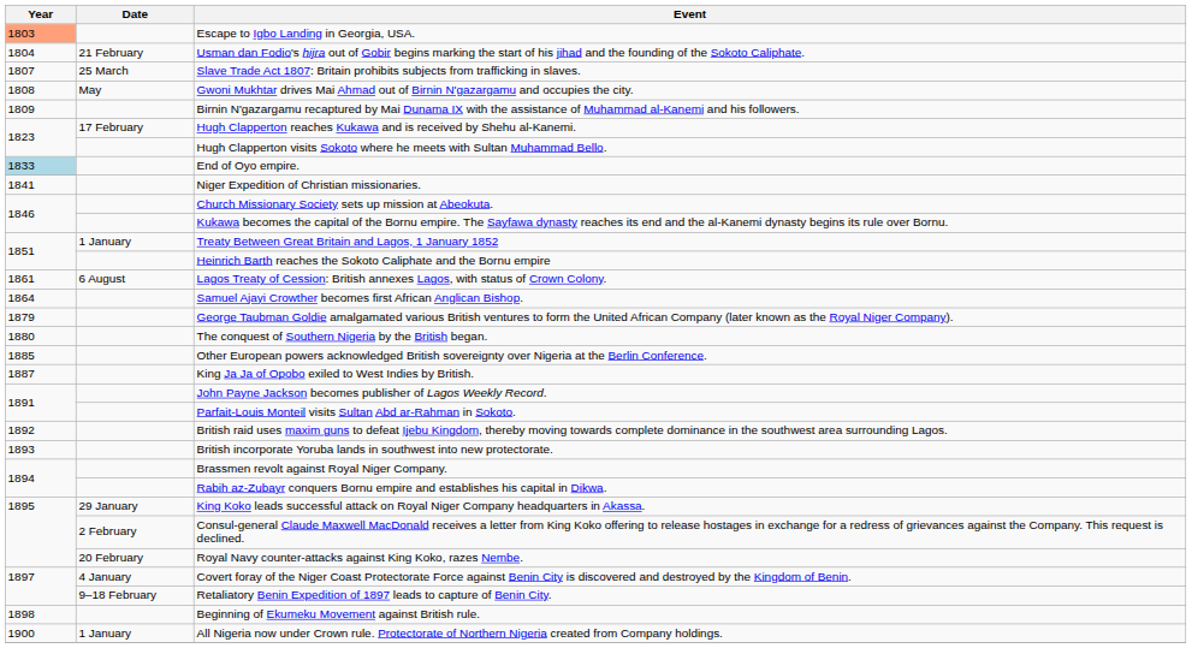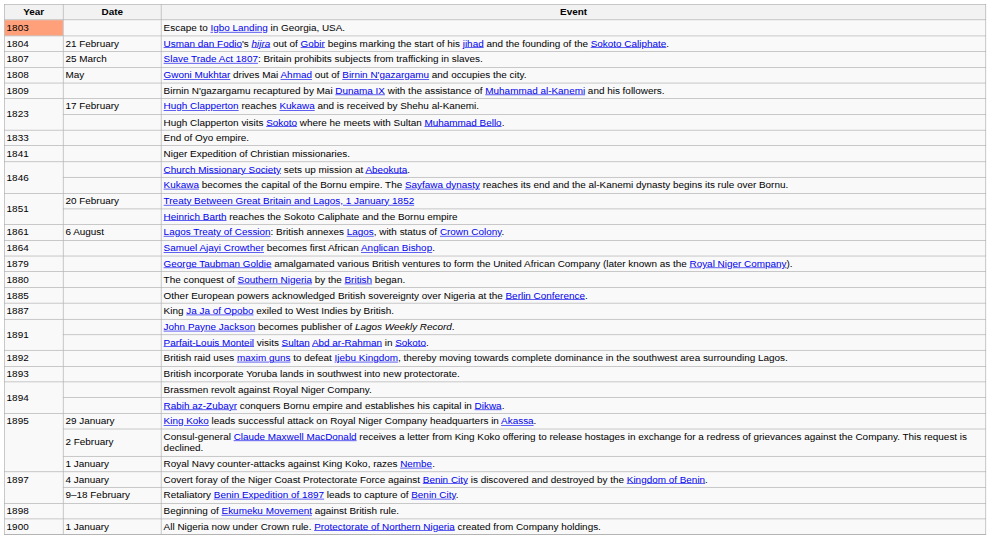End of Oyo empire. | Year: lightblue background -> no background
Treaty Between Great Britain and Lagos, 1 January 1852 | Date: 1 January -> 20 February
Royal Navy counter-attacks against King Koko, razes Nembe. | Date: 20 February -> 1 January
